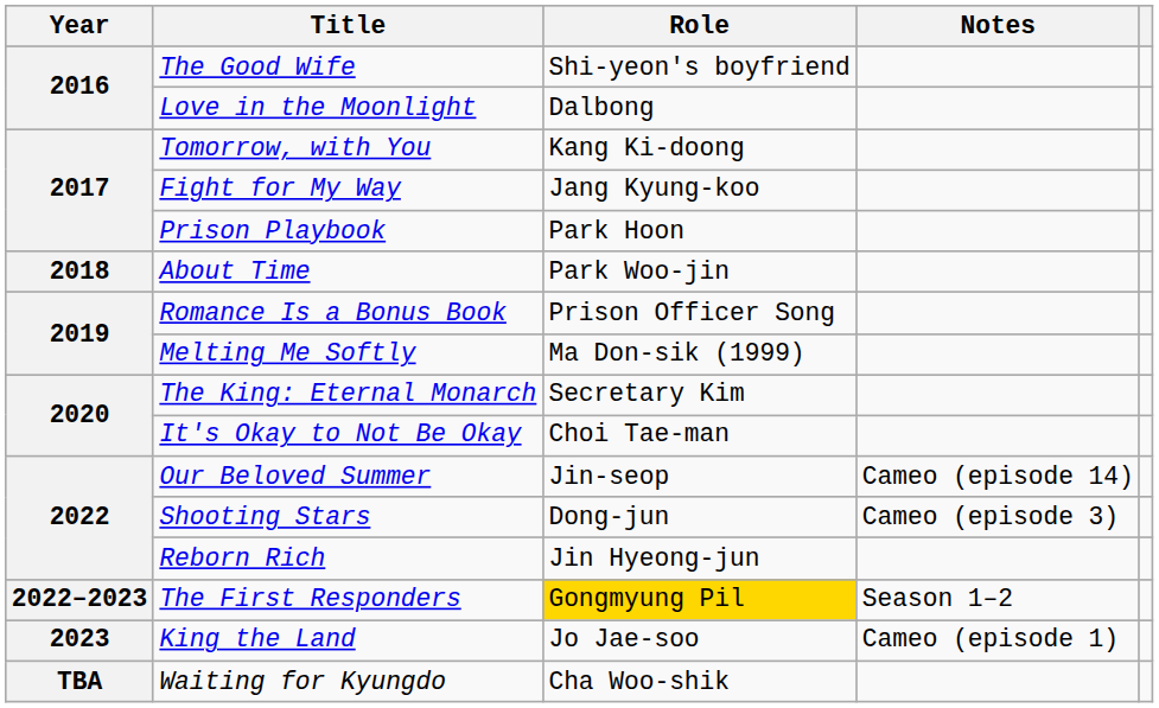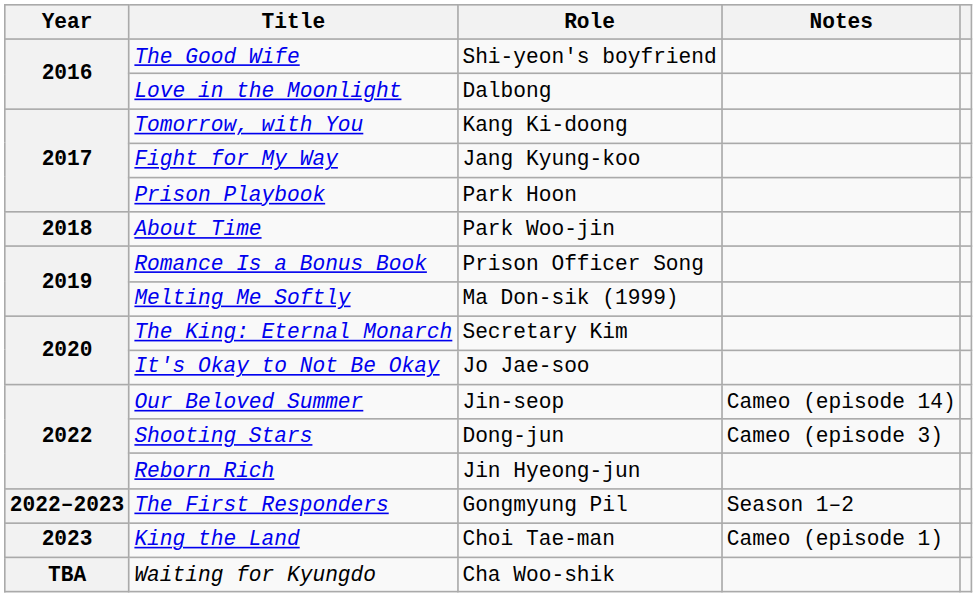It's Okay to Not Be Okay | Role: Choi Tae-man -> Jo Jae-soo
The First Responders | Role: gold background -> no background
King the Land | Role: Jo Jae-soo -> Choi Tae-man
